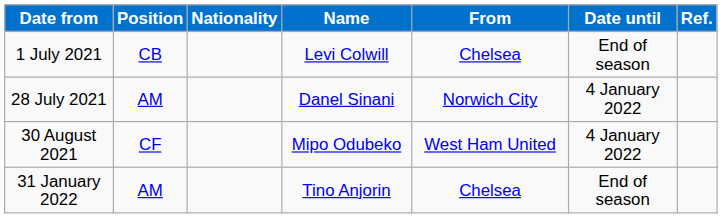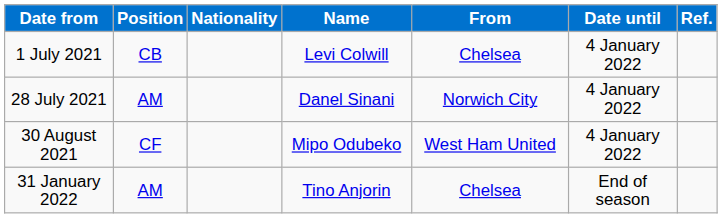1 July 2021 | Date until: End of season -> 4 January 2022
